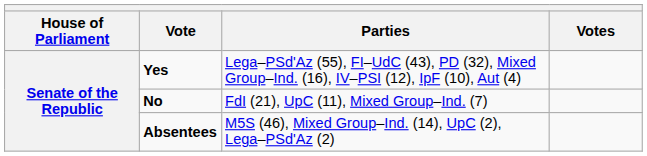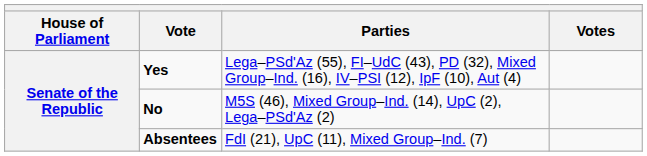No | Parties: FdI (21), UpC (11), Mixed Group–Ind. (7) -> M5S (46), Mixed Group–Ind. (14), UpC (2), Lega–PSd'Az (2)
Absentees | Parties: M5S (46), Mixed Group–Ind. (14), UpC (2), Lega–PSd'Az (2) -> FdI (21), UpC (11), Mixed Group–Ind. (7)
